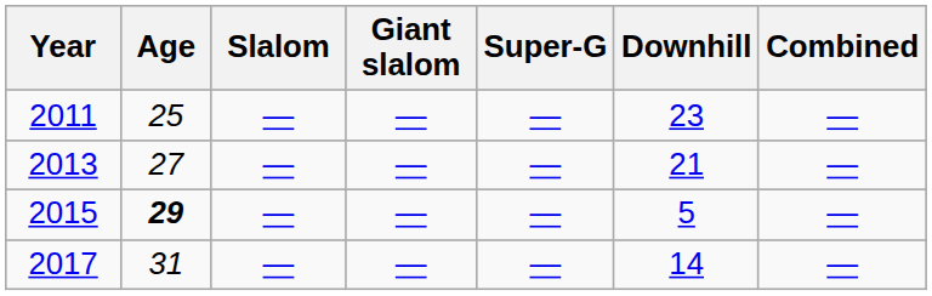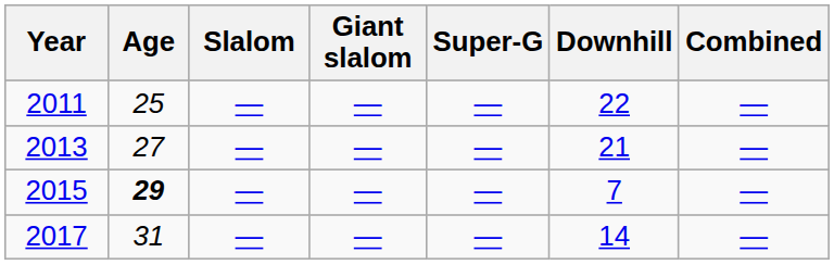2011 | Downhill: 23 -> 22
2015 | Downhill: 5 -> 7
